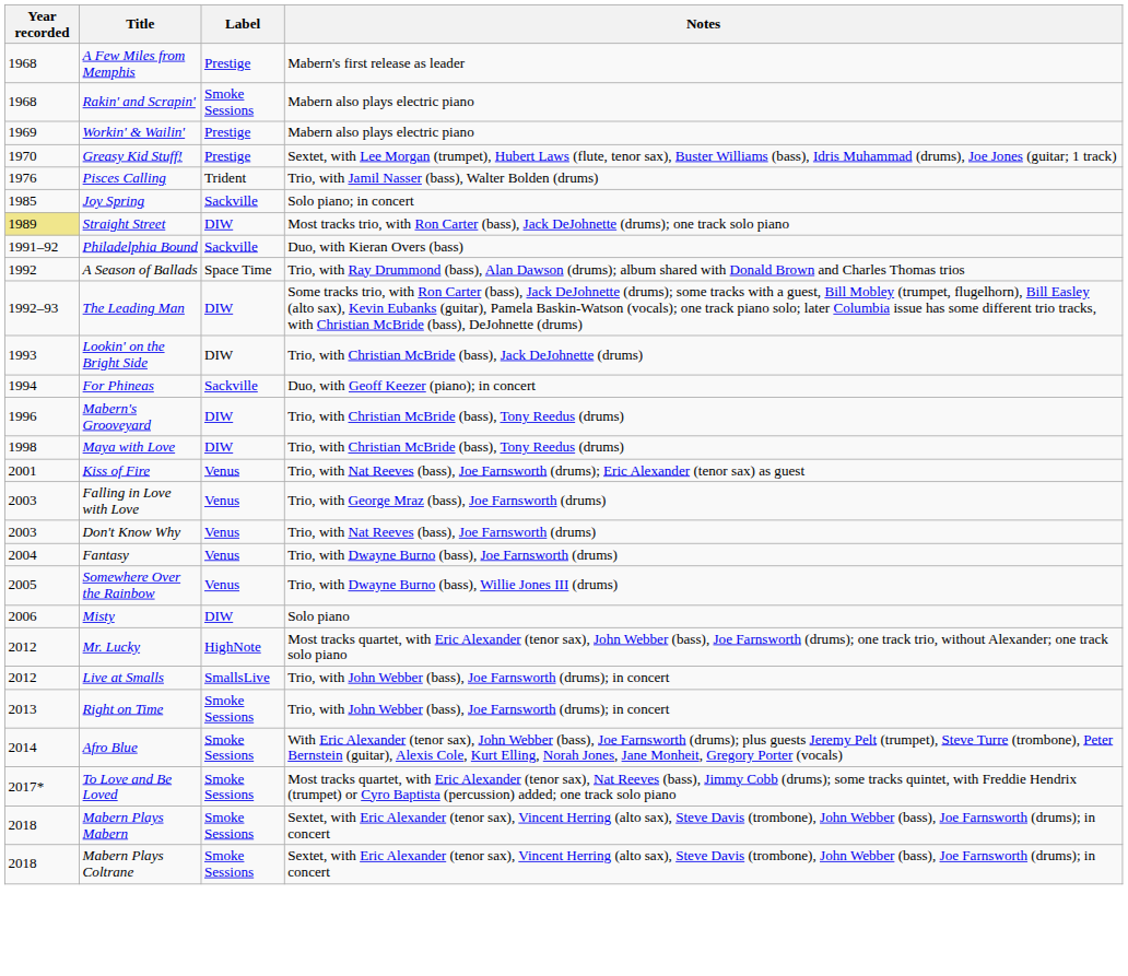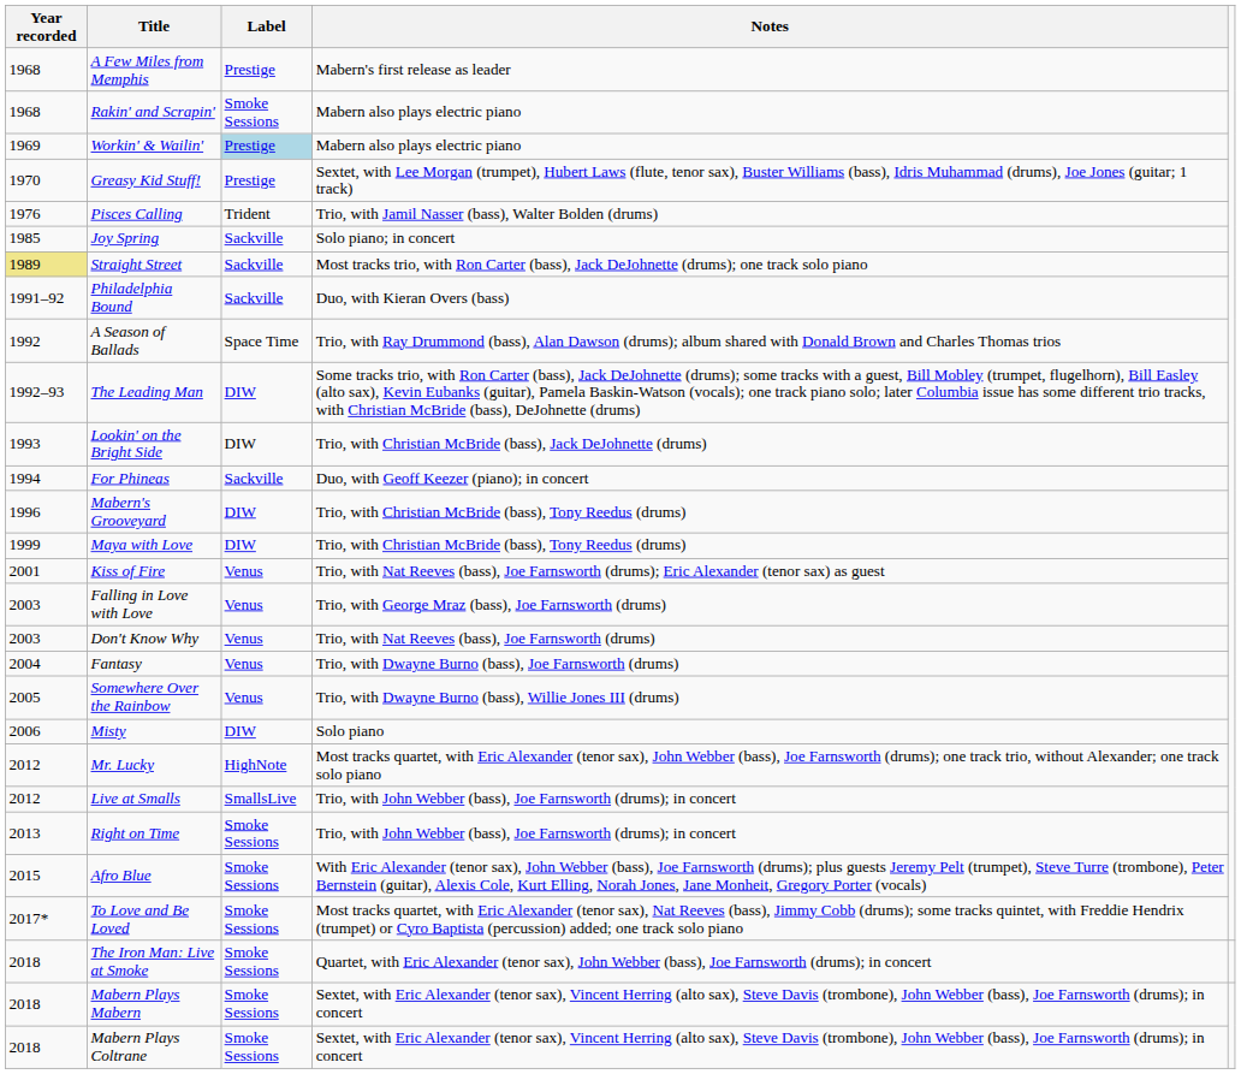Workin' & Wailin' | Label: no background -> lightblue background
Straight Street | Label: DIW -> Sackville
Maya with Love | Year recorded: 1998 -> 1999
Afro Blue | Year recorded: 2014 -> 2015
+ row: 2018 | The Iron Man: Live at Smoke | Smoke Sessions | Quartet, with Eric Alexander (tenor sax), John Webber (bass), Joe Farnsworth (drums); in concert
